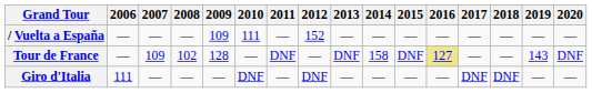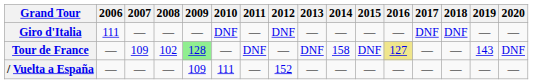rows swapped: Giro d'Italia <-> / Vuelta a España
Tour de France | 2009: no background -> lightgreen background
